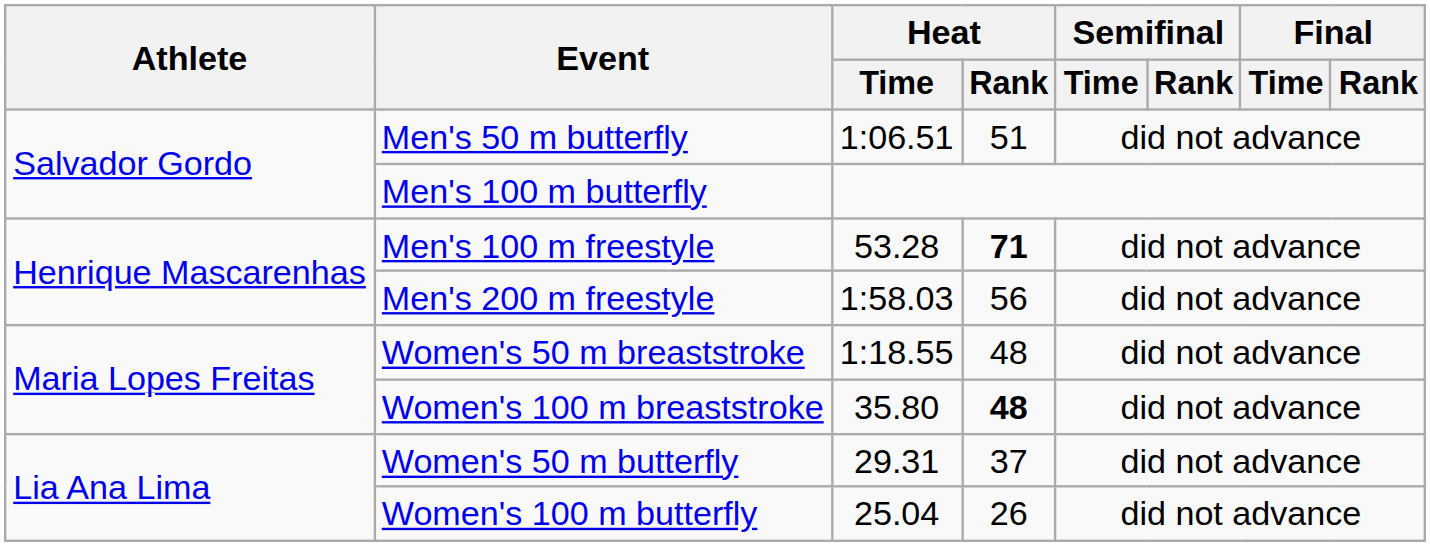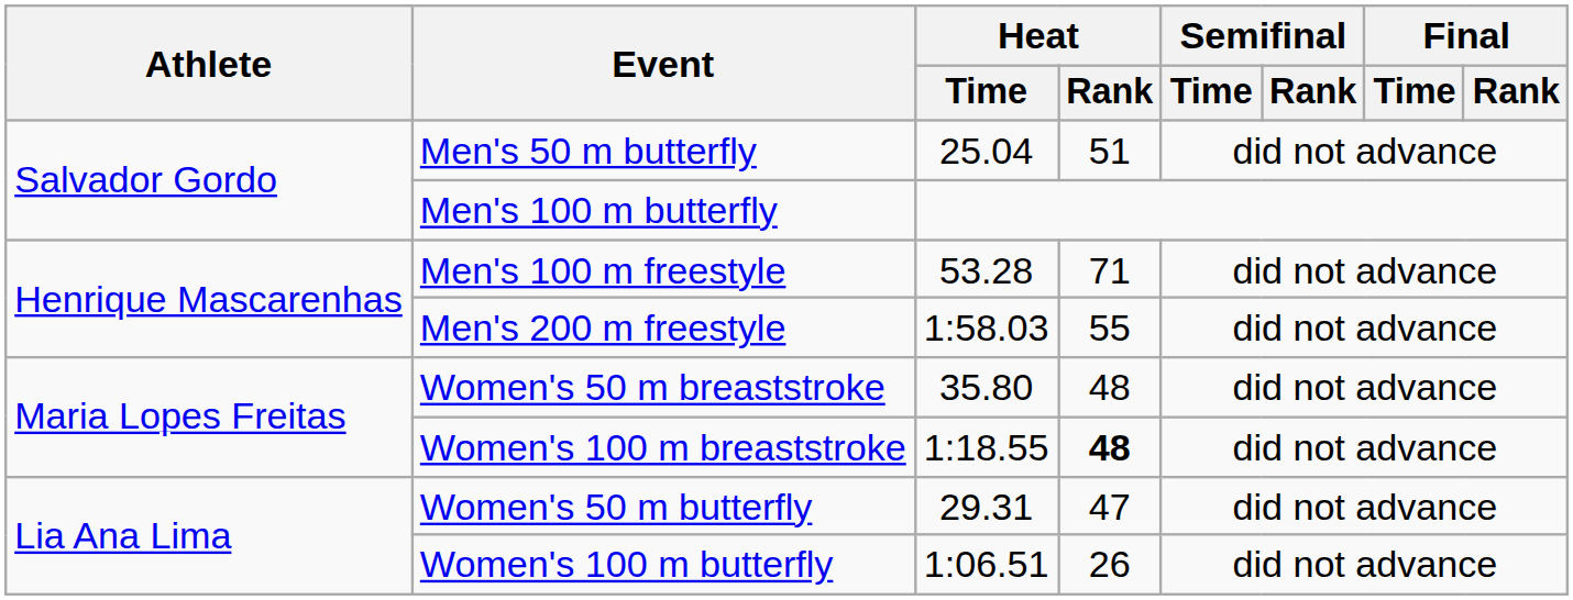Men's 50 m butterfly | Heat / Time: 1:06.51 -> 25.04
Men's 100 m freestyle | Heat / Rank: bold -> normal
Men's 200 m freestyle | Heat / Rank: 56 -> 55
Women's 50 m breaststroke | Heat / Time: 1:18.55 -> 35.80
Women's 100 m breaststroke | Heat / Time: 35.80 -> 1:18.55
Women's 50 m butterfly | Heat / Rank: 37 -> 47
Women's 100 m butterfly | Heat / Time: 25.04 -> 1:06.51
